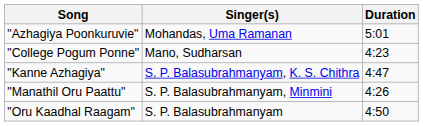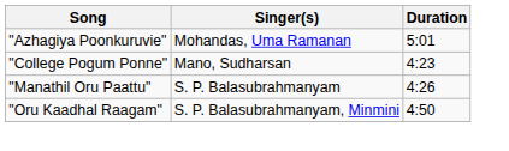- row: "Kanne Azhagiya" | S. P. Balasubrahmanyam, K. S. Chithra | 4:47
"Manathil Oru Paattu" | Singer(s): S. P. Balasubrahmanyam, Minmini -> S. P. Balasubrahmanyam
"Oru Kaadhal Raagam" | Singer(s): S. P. Balasubrahmanyam -> S. P. Balasubrahmanyam, Minmini
